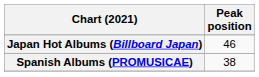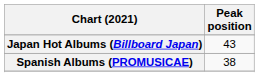Japan Hot Albums (Billboard Japan) | Peak position: 46 -> 43
